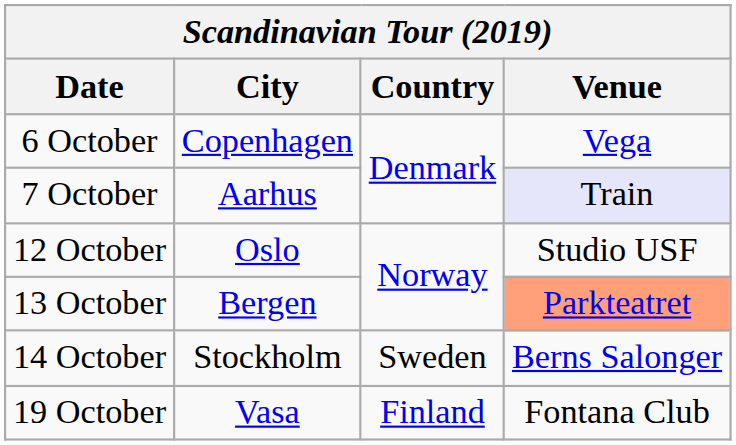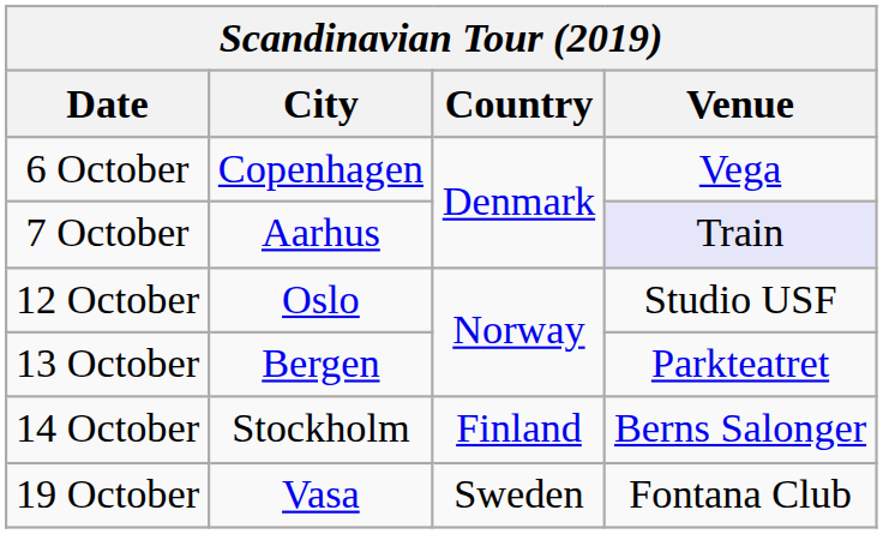13 October | Venue: lightsalmon background -> no background
14 October | Country: Sweden -> Finland
19 October | Country: Finland -> Sweden
